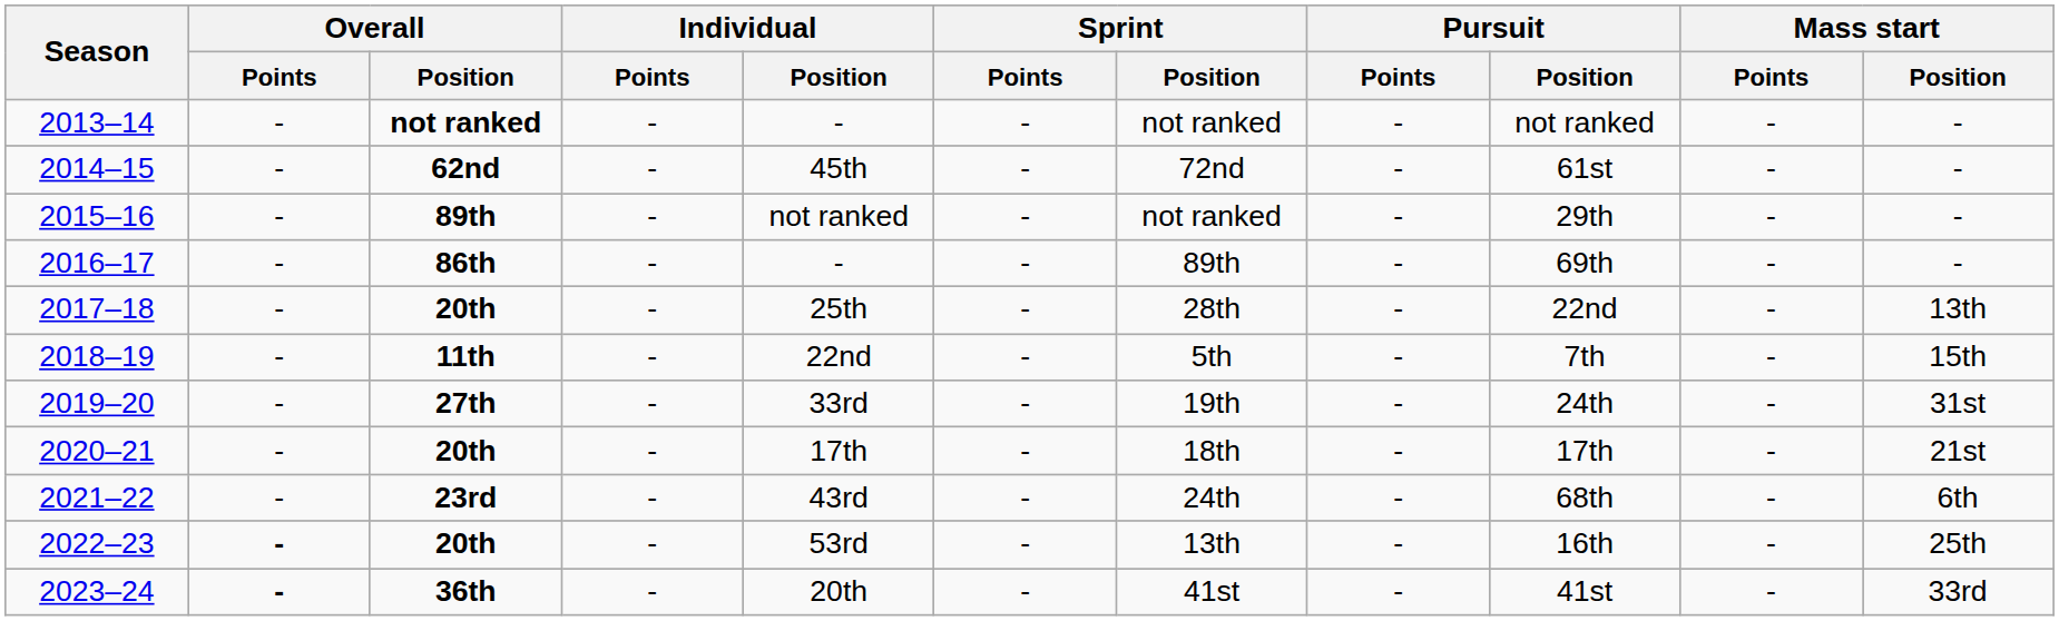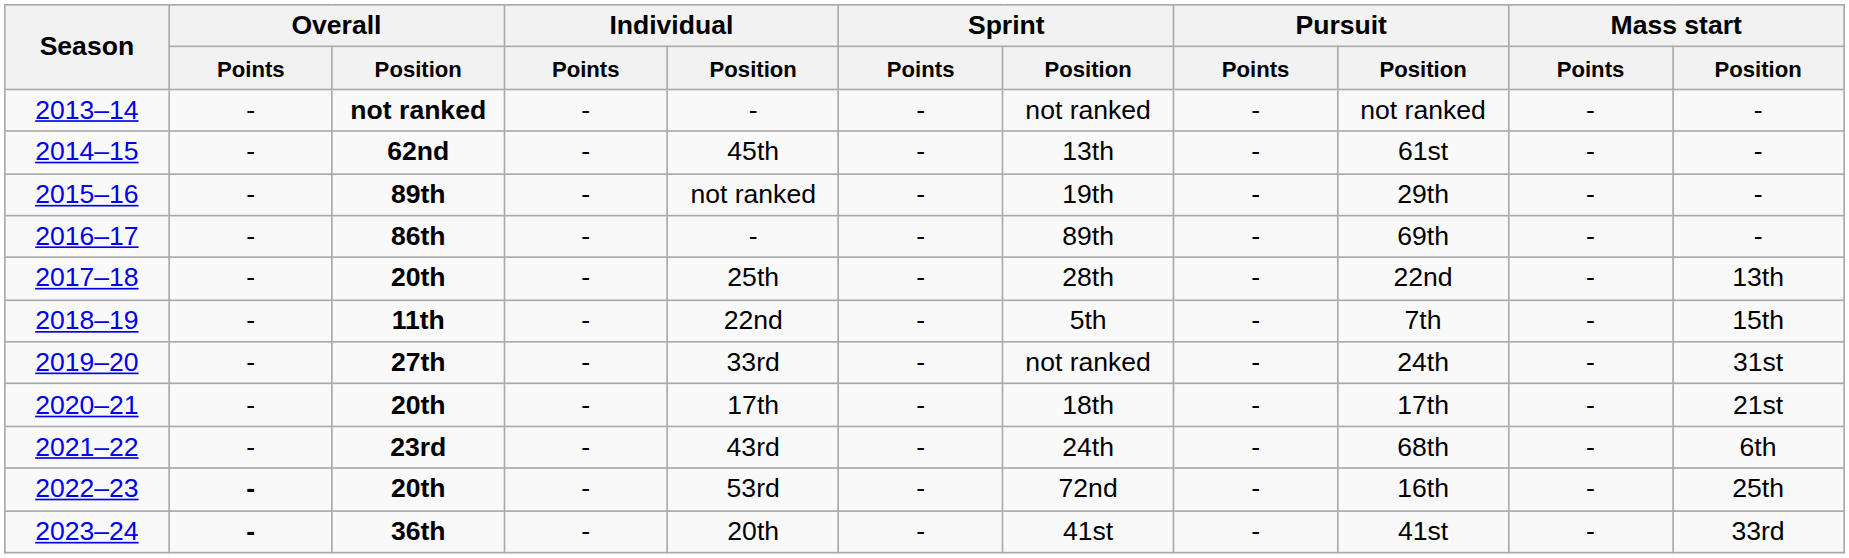2014–15 | Sprint / Position: 72nd -> 13th
2015–16 | Sprint / Position: not ranked -> 19th
2019–20 | Sprint / Position: 19th -> not ranked
2022–23 | Sprint / Position: 13th -> 72nd
